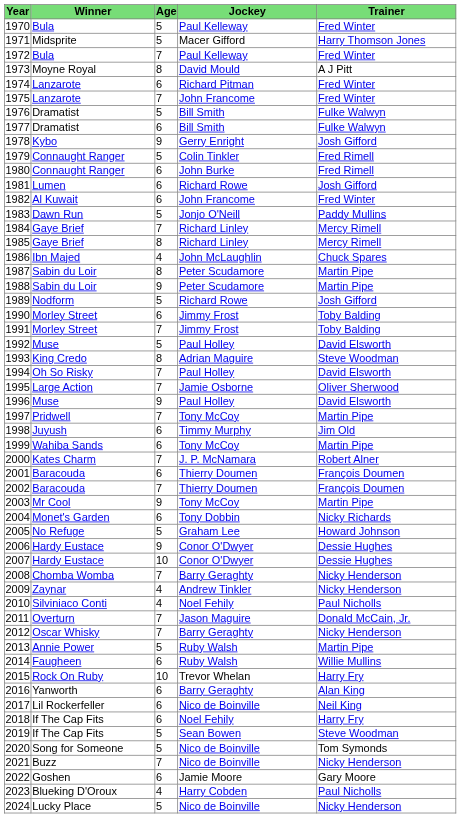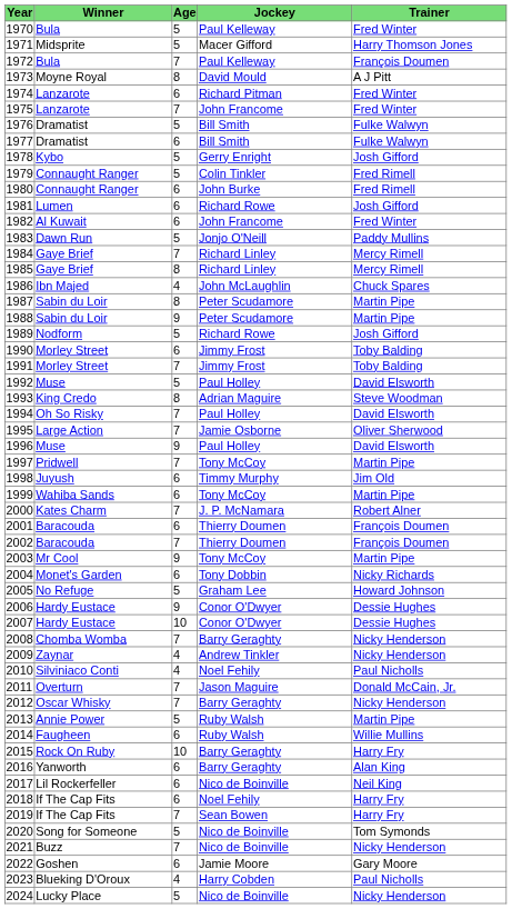1972 | Trainer: Fred Winter -> François Doumen
1978 | Age: 9 -> 5
2015 | Jockey: Trevor Whelan -> Barry Geraghty
2019 | Age: 5 -> 7
2019 | Trainer: Steve Woodman -> Harry Fry
